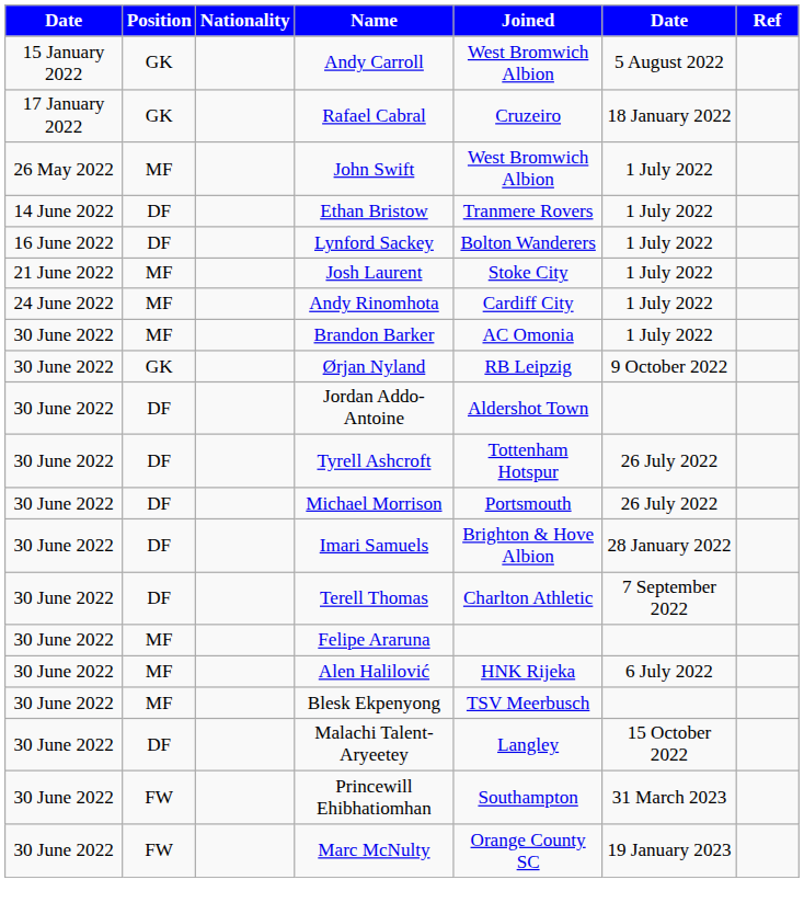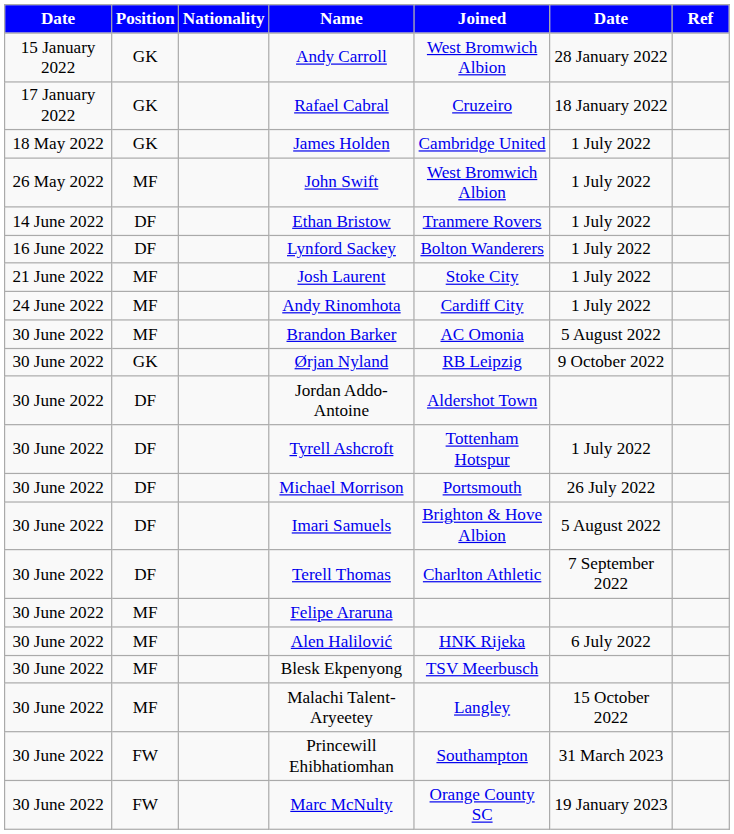Andy Carroll | column 6: 5 August 2022 -> 28 January 2022
+ row: 18 May 2022 | GK | James Holden | Cambridge United | 1 July 2022
Brandon Barker | column 6: 1 July 2022 -> 5 August 2022
Tyrell Ashcroft | column 6: 26 July 2022 -> 1 July 2022
Imari Samuels | column 6: 28 January 2022 -> 5 August 2022
Malachi Talent-Aryeetey | Position: DF -> MF
